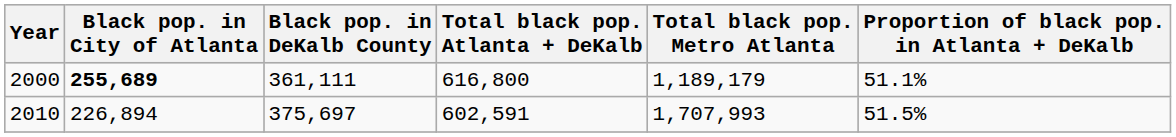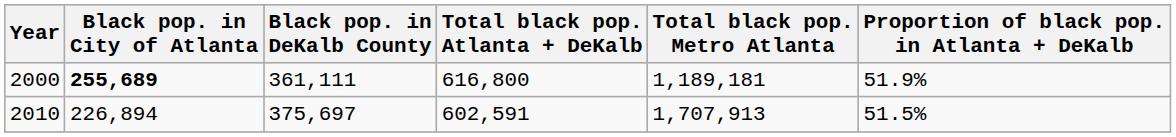2000 | Total black pop. Metro Atlanta: 1,189,179 -> 1,189,181
2000 | Proportion of black pop. in Atlanta + DeKalb: 51.1% -> 51.9%
2010 | Total black pop. Metro Atlanta: 1,707,993 -> 1,707,913
